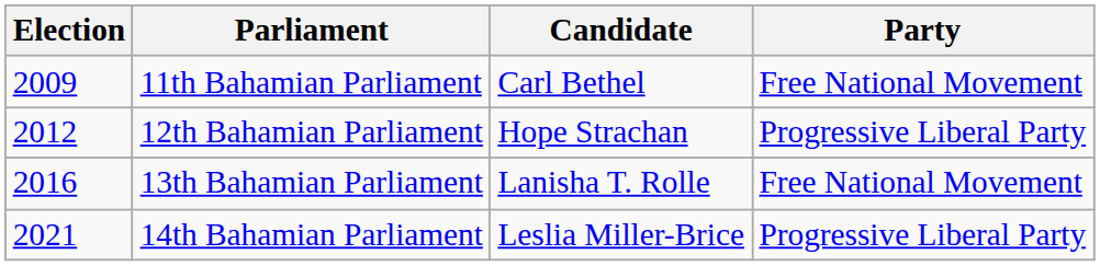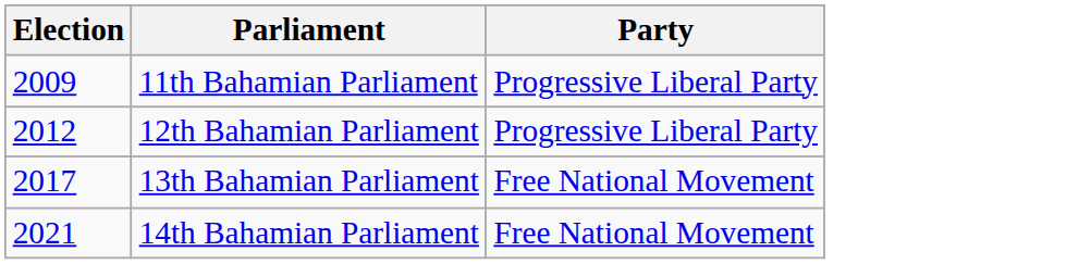- column: Candidate | Carl Bethel | Hope Strachan | Lanisha T. Rolle | Leslia Miller-Brice
11th Bahamian Parliament | Party: Free National Movement -> Progressive Liberal Party
13th Bahamian Parliament | Election: 2016 -> 2017
14th Bahamian Parliament | Party: Progressive Liberal Party -> Free National Movement
